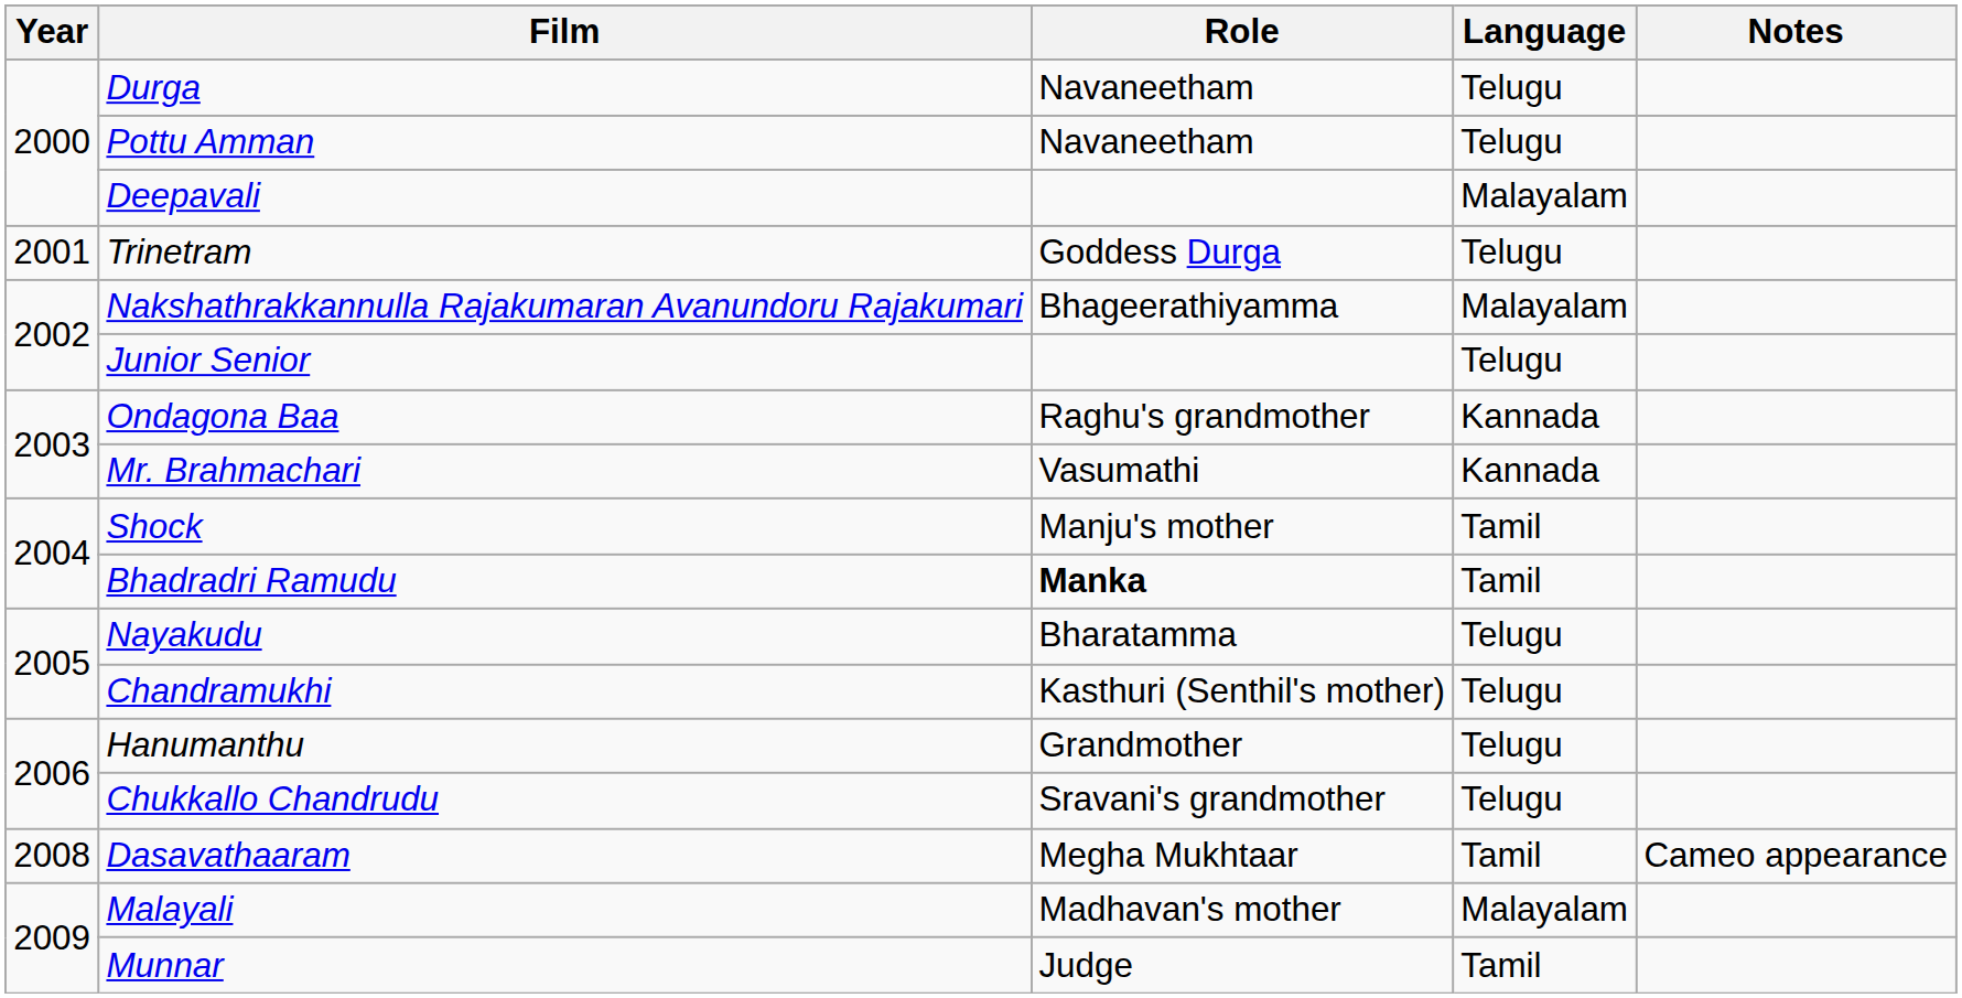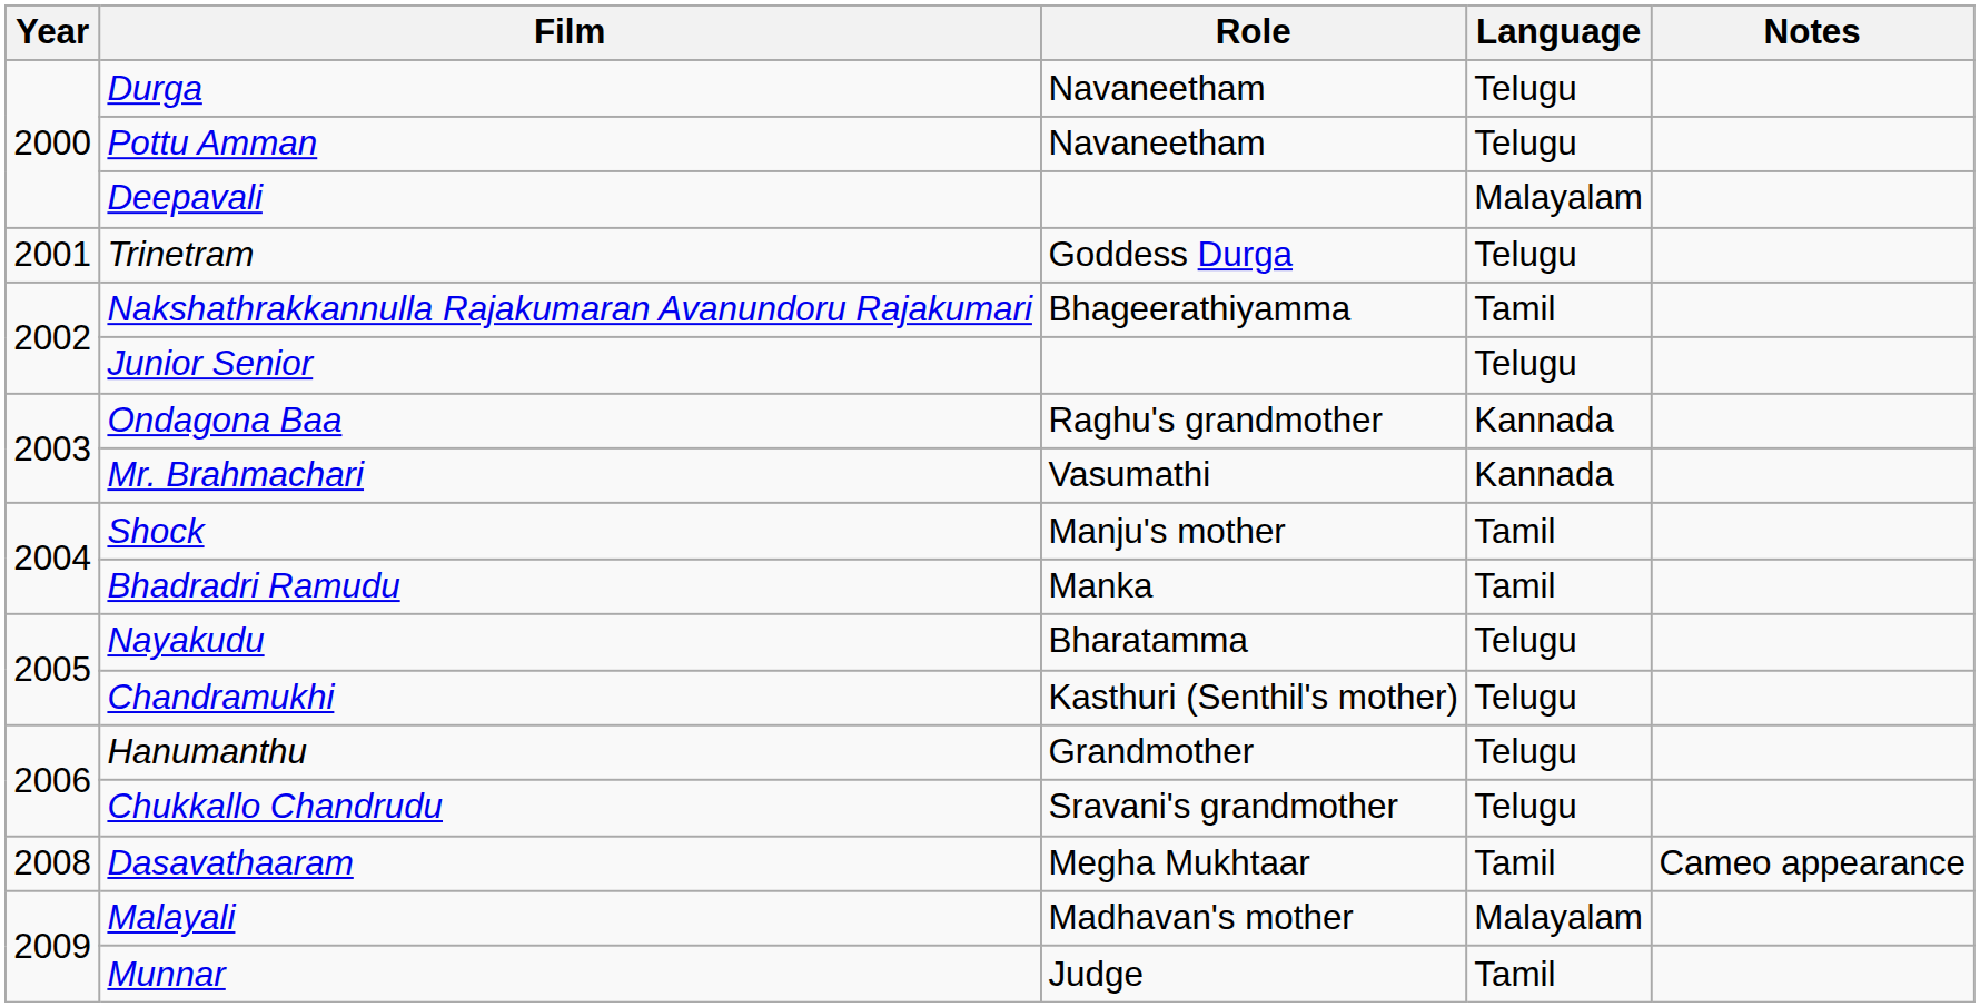Nakshathrakkannulla Rajakumaran Avanundoru Rajakumari | Language: Malayalam -> Tamil
Bhadradri Ramudu | Role: bold -> normal
